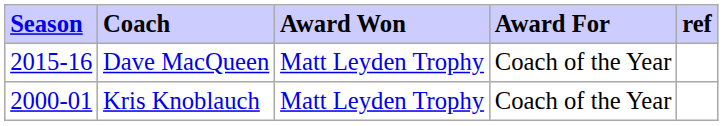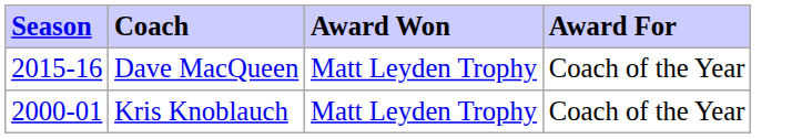- column: ref
